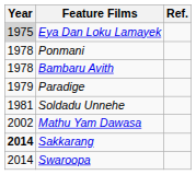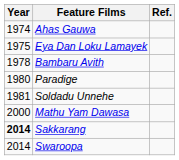+ row: 1974 | Ahas Gauwa
Eya Dan Loku Lamayek | Year: lightgrey background -> no background
- row: 1978 | Ponmani
Paradige | Year: 1979 -> 1980
Mathu Yam Dawasa | Year: 2002 -> 2000
